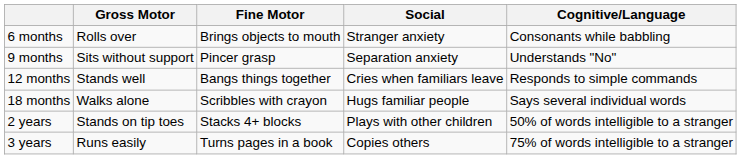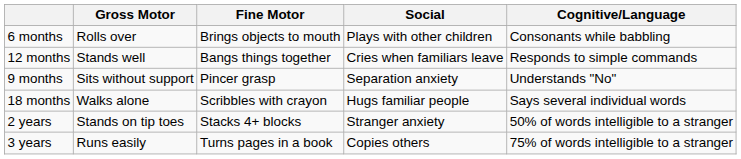6 months | Social: Stranger anxiety -> Plays with other children
rows swapped: 9 months <-> 12 months
2 years | Social: Plays with other children -> Stranger anxiety
